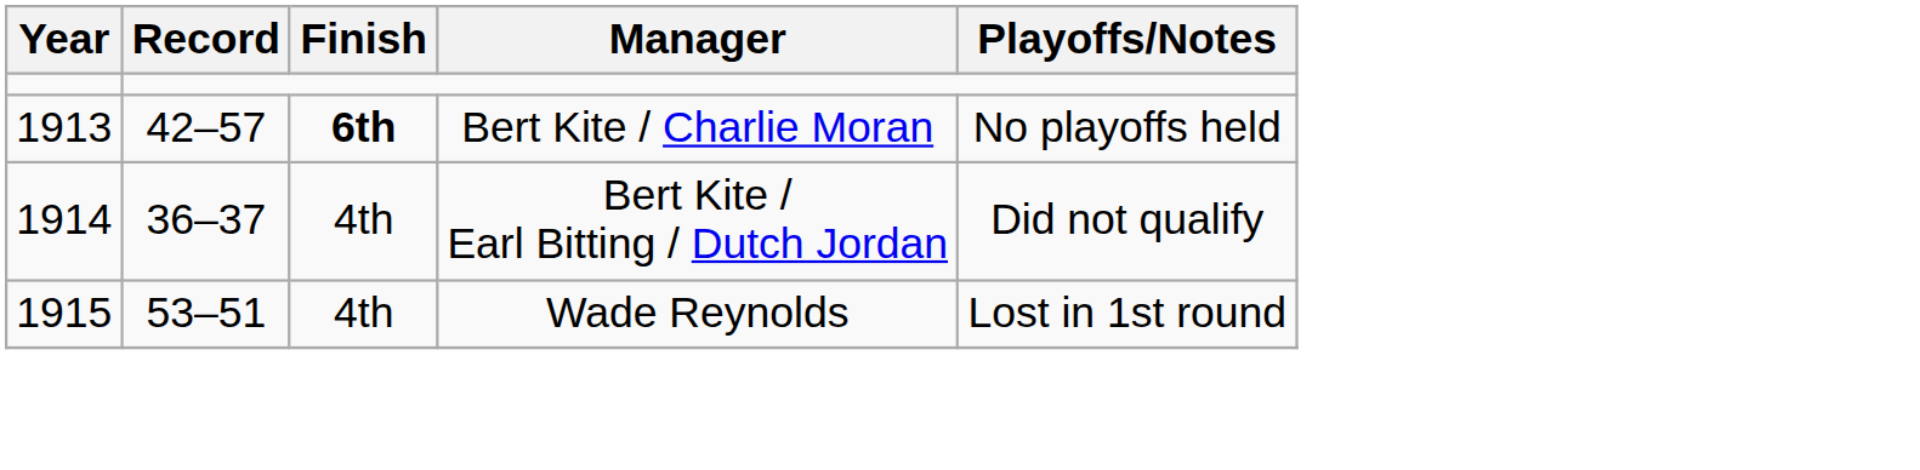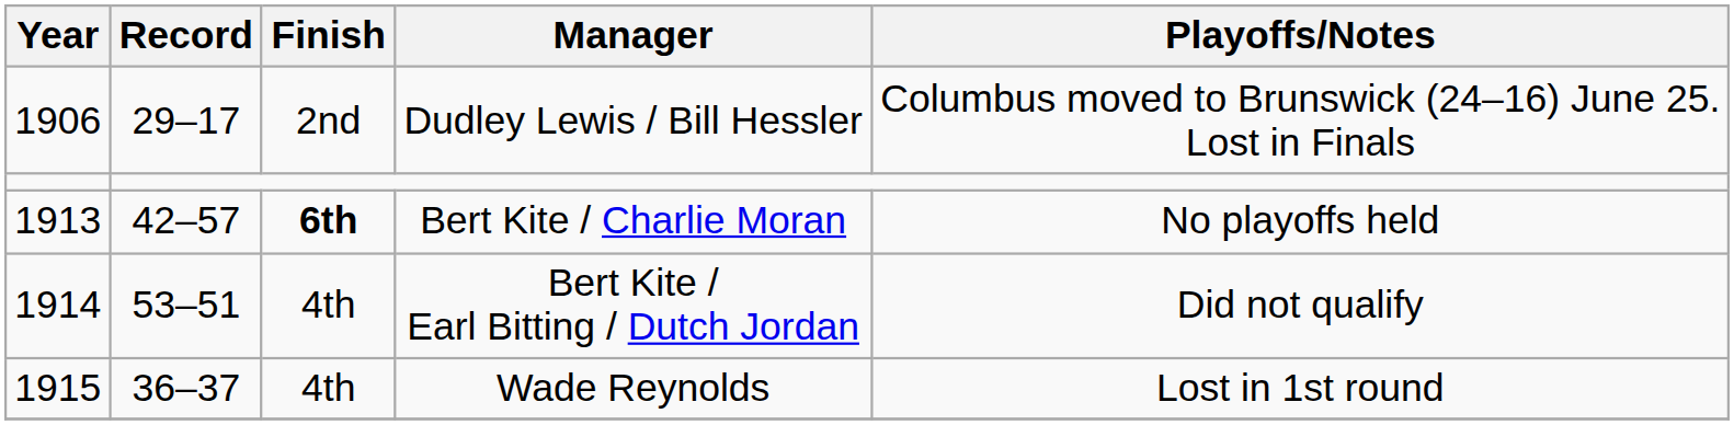+ row: 1906 | 29–17 | 2nd | Dudley Lewis / Bill Hessler | Columbus moved to Brunswick (24–16) June 25. Lost in Finals
Bert Kite / Earl Bitting / Dutch Jordan | Record: 36–37 -> 53–51
Wade Reynolds | Record: 53–51 -> 36–37
